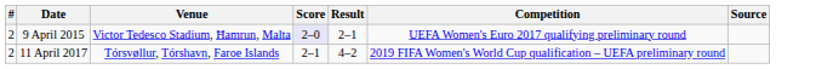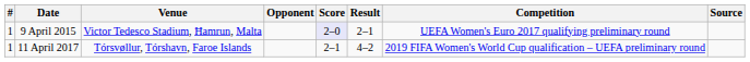+ column: Opponent
9 April 2015 | #: 2 -> 1
11 April 2017 | #: 2 -> 1
